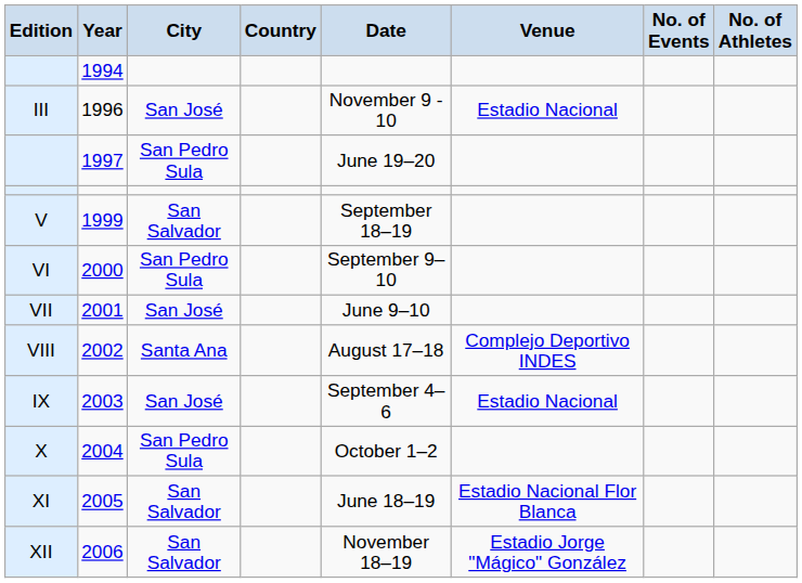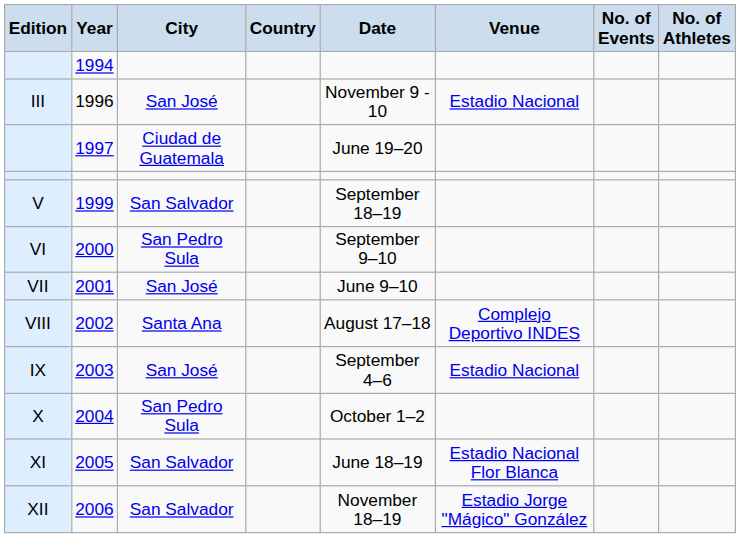1997 | City: San Pedro Sula -> Ciudad de Guatemala
